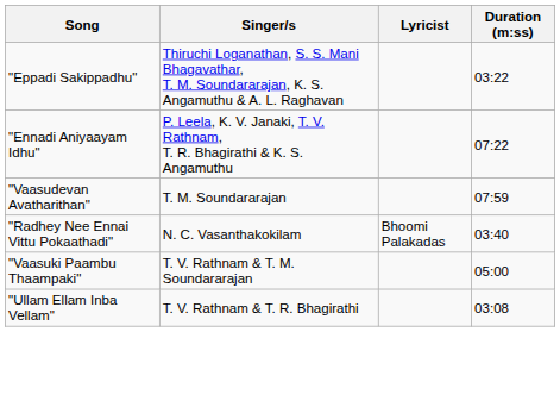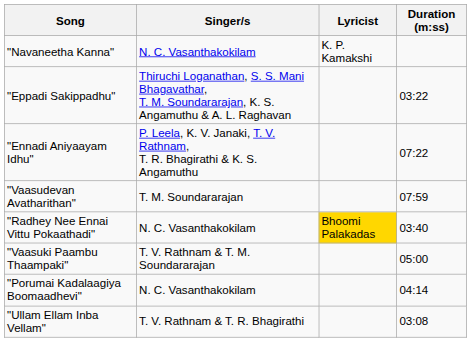+ row: "Navaneetha Kanna" | N. C. Vasanthakokilam | K. P. Kamakshi
"Radhey Nee Ennai Vittu Pokaathadi" | Lyricist: no background -> gold background
+ row: "Porumai Kadalaagiya Boomaadhevi" | N. C. Vasanthakokilam | 04:14
